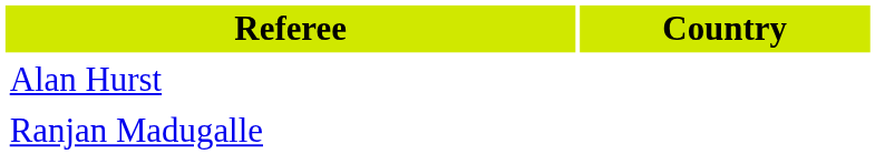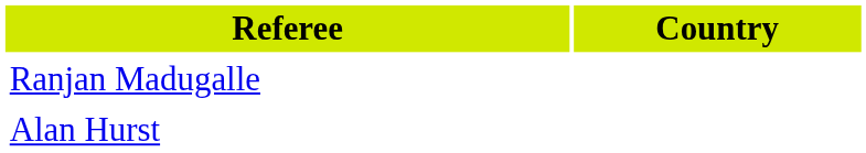rows swapped: Alan Hurst <-> Ranjan Madugalle
